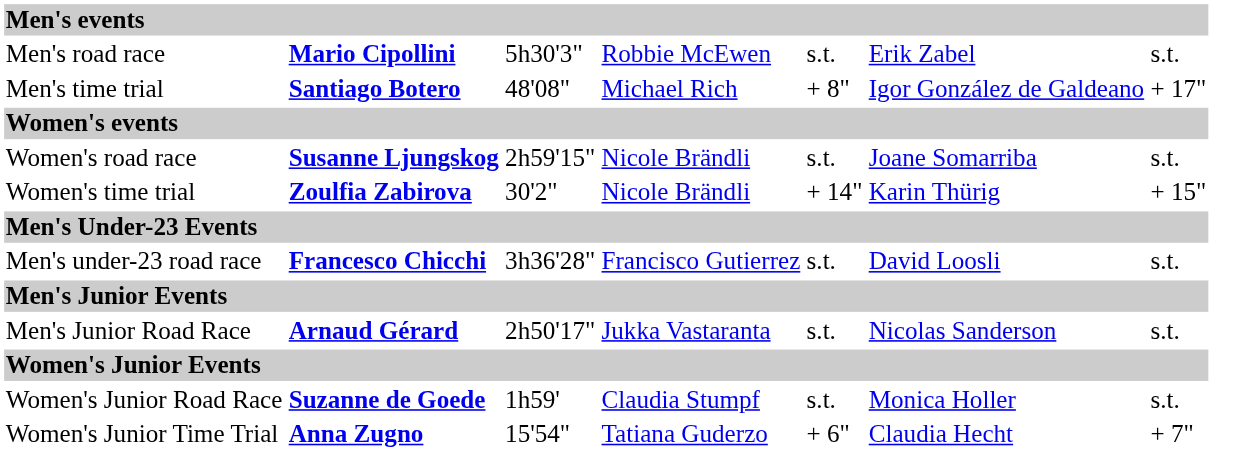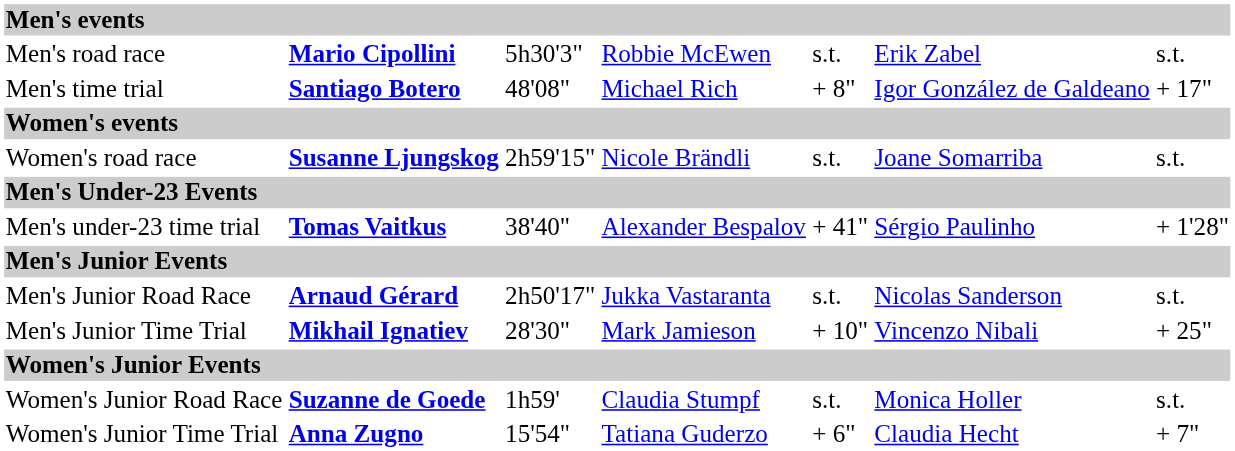- row: Women's time trial | Zoulfia Zabirova | 30'2" | Nicole Brändli | + 14" | Karin Thürig | + 15"
- row: Men's under-23 road race | Francesco Chicchi | 3h36'28" | Francisco Gutierrez | s.t. | David Loosli | s.t.
+ row: Men's under-23 time trial | Tomas Vaitkus | 38'40" | Alexander Bespalov | + 41" | Sérgio Paulinho | + 1'28"
+ row: Men's Junior Time Trial | Mikhail Ignatiev | 28'30" | Mark Jamieson | + 10" | Vincenzo Nibali | + 25"
